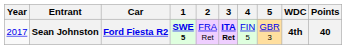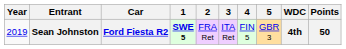Sean Johnston | Year: 2017 -> 2019
Sean Johnston | 3: bold -> normal
Sean Johnston | Points: 40 -> 50
